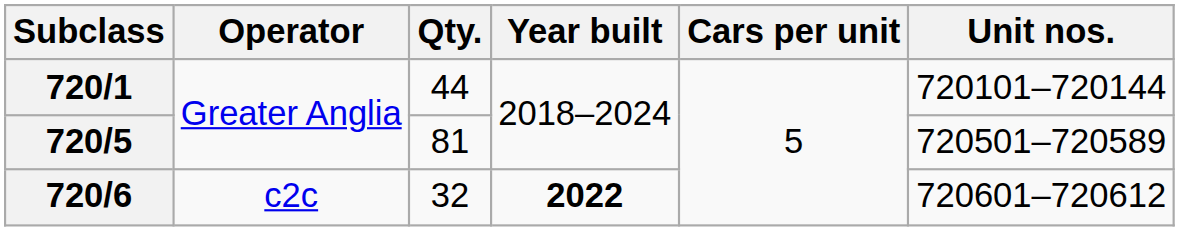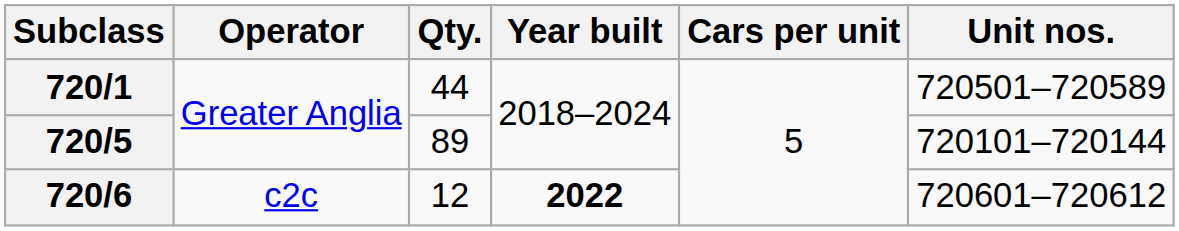720/1 | Unit nos.: 720101–720144 -> 720501–720589
720/5 | Qty.: 81 -> 89
720/5 | Unit nos.: 720501–720589 -> 720101–720144
720/6 | Qty.: 32 -> 12
